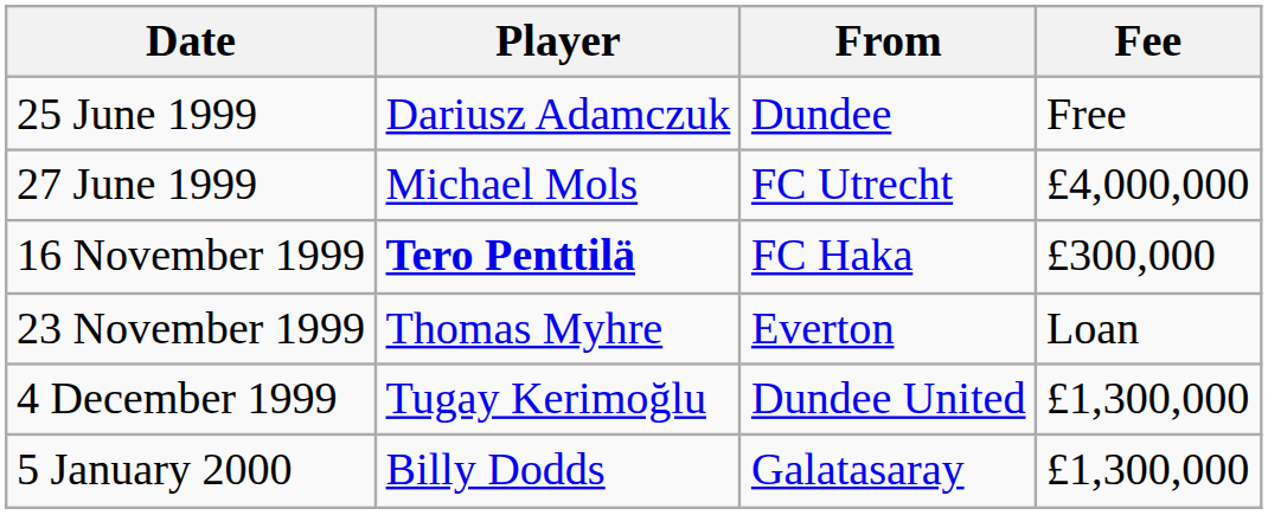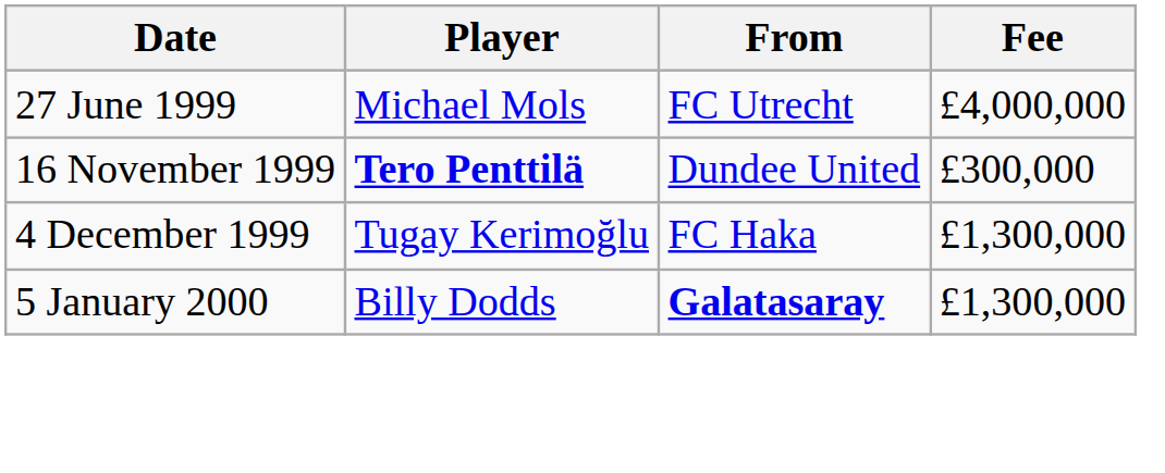- row: 25 June 1999 | Dariusz Adamczuk | Dundee | Free
16 November 1999 | From: FC Haka -> Dundee United
- row: 23 November 1999 | Thomas Myhre | Everton | Loan
4 December 1999 | From: Dundee United -> FC Haka
5 January 2000 | From: normal -> bold
